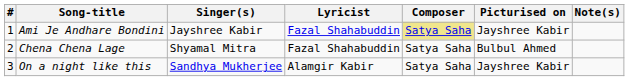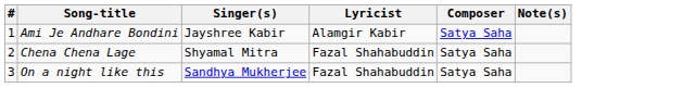- column: Picturised on | Jayshree Kabir | Bulbul Ahmed | Jayshree Kabir
Ami Je Andhare Bondini | Lyricist: Fazal Shahabuddin -> Alamgir Kabir
Ami Je Andhare Bondini | Composer: khaki background -> no background
On a night like this | Lyricist: Alamgir Kabir -> Fazal Shahabuddin
